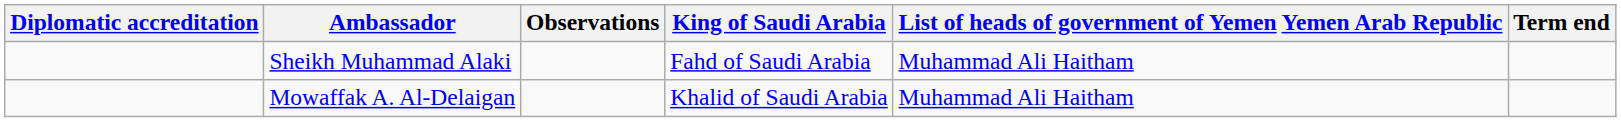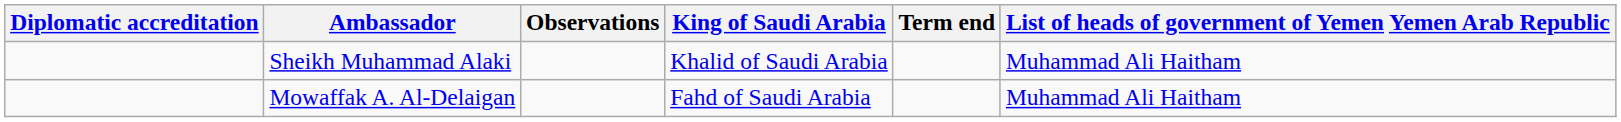columns swapped: List of heads of government of Yemen Yemen Arab Republic <-> Term end
Sheikh Muhammad Alaki | King of Saudi Arabia: Fahd of Saudi Arabia -> Khalid of Saudi Arabia
Mowaffak A. Al-Delaigan | King of Saudi Arabia: Khalid of Saudi Arabia -> Fahd of Saudi Arabia
